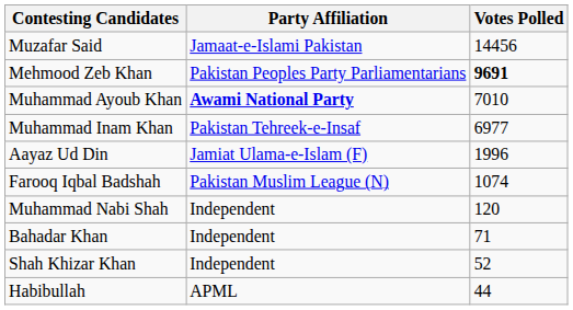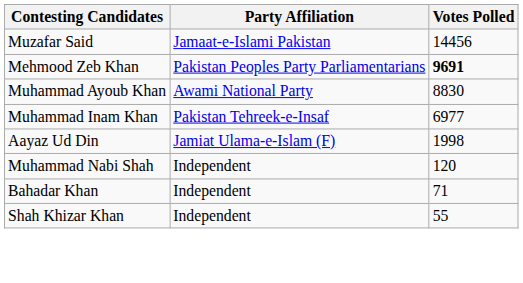Muhammad Ayoub Khan | Party Affiliation: bold -> normal
Muhammad Ayoub Khan | Votes Polled: 7010 -> 8830
Aayaz Ud Din | Votes Polled: 1996 -> 1998
- row: Farooq Iqbal Badshah | Pakistan Muslim League (N) | 1074
Shah Khizar Khan | Votes Polled: 52 -> 55
- row: Habibullah | APML | 44
